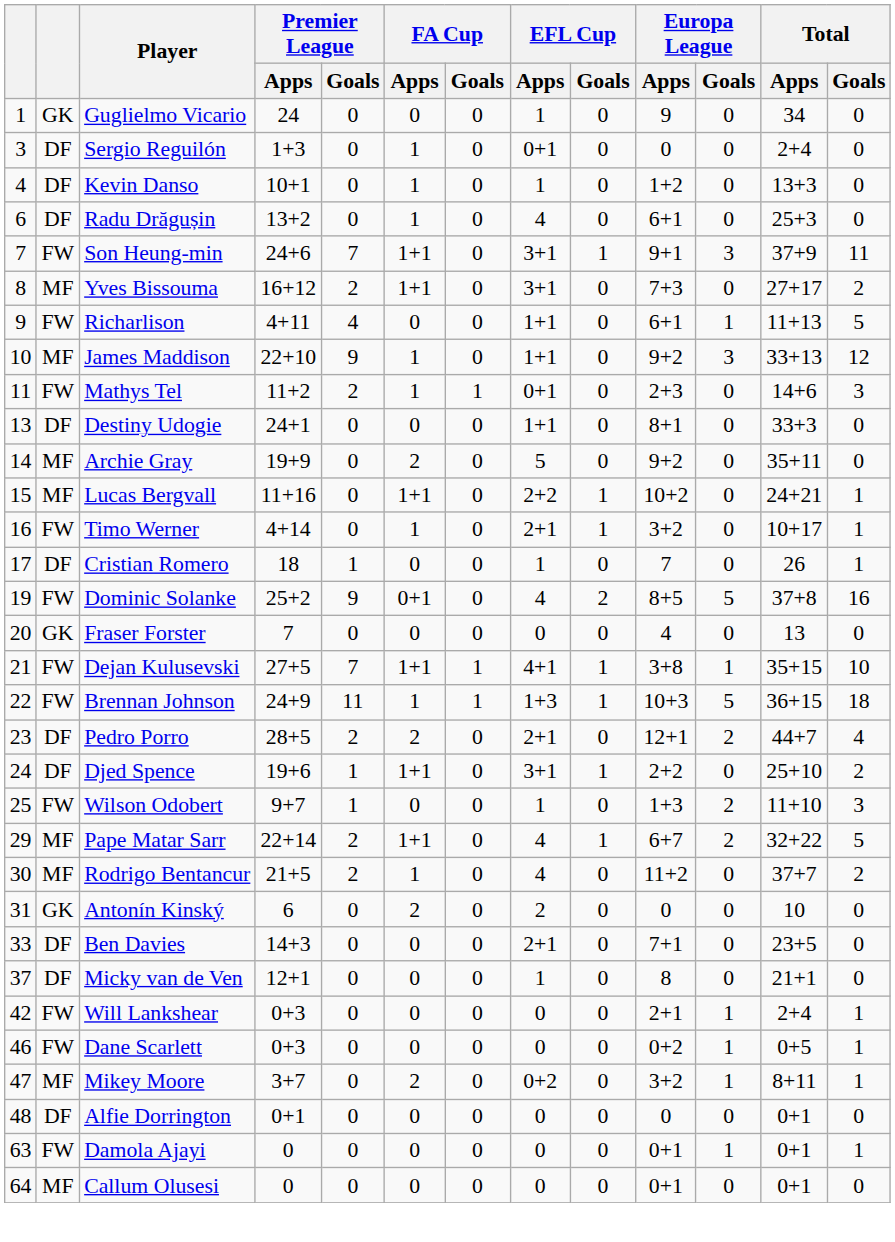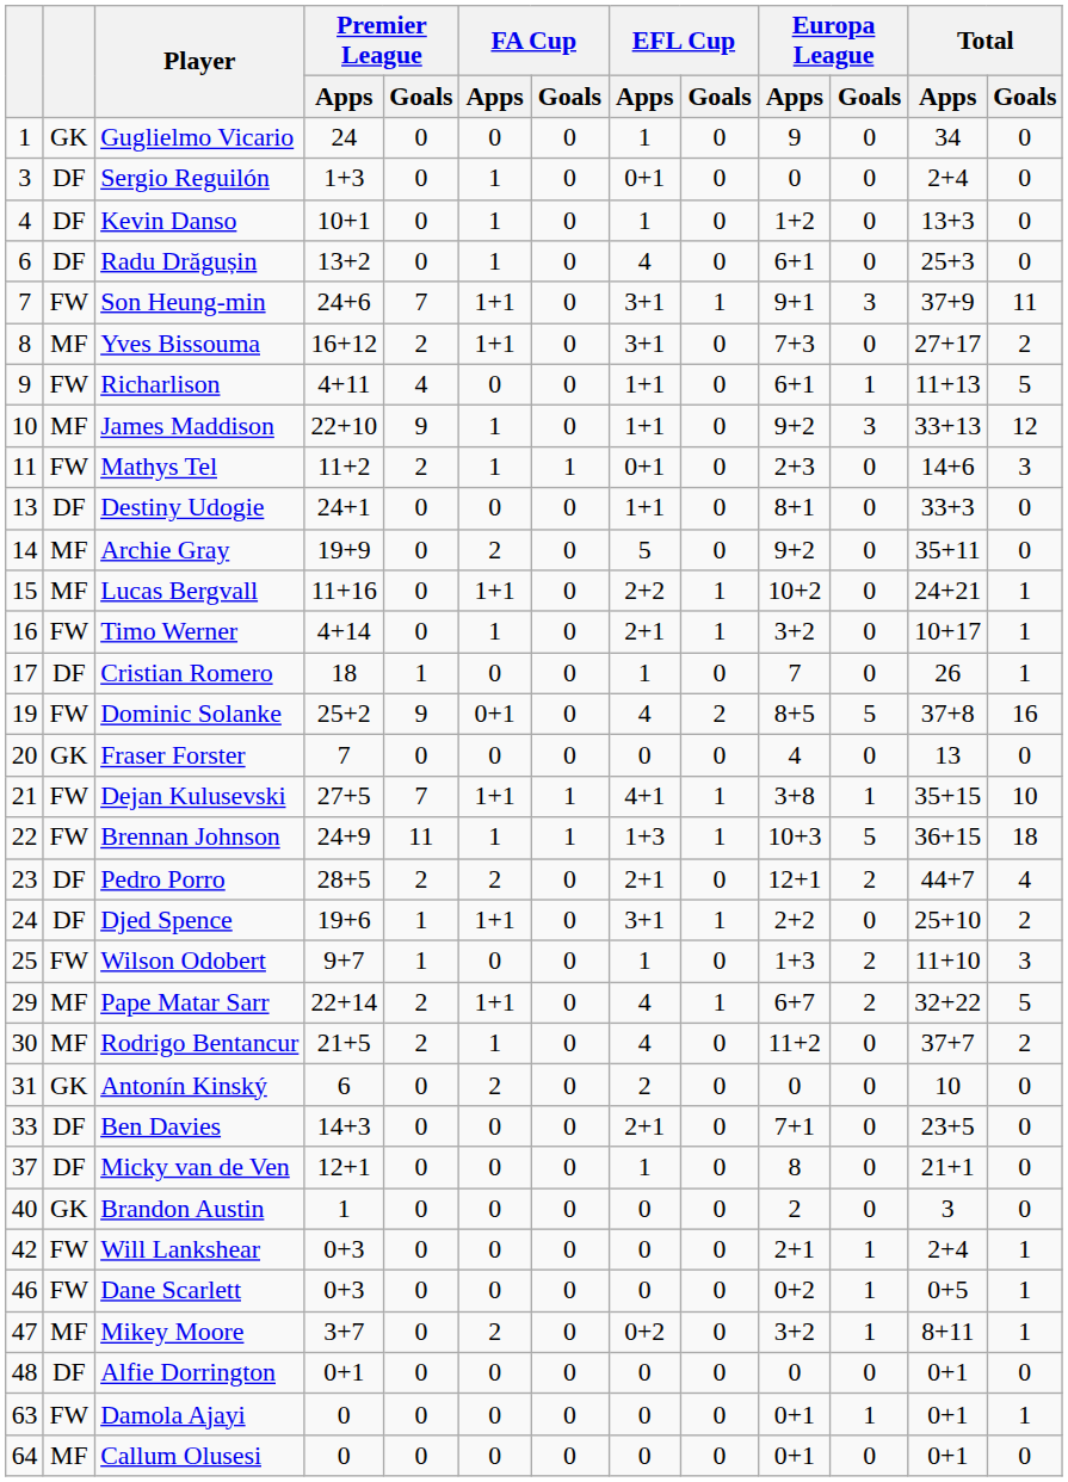+ row: 40 | GK | Brandon Austin | 1 | 0 | 0 | 0 | 0 | 0 | 2 | 0 | 3 | 0
